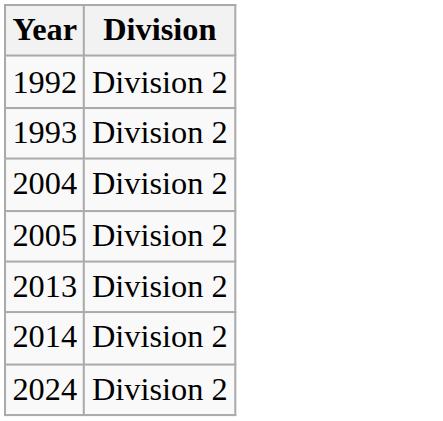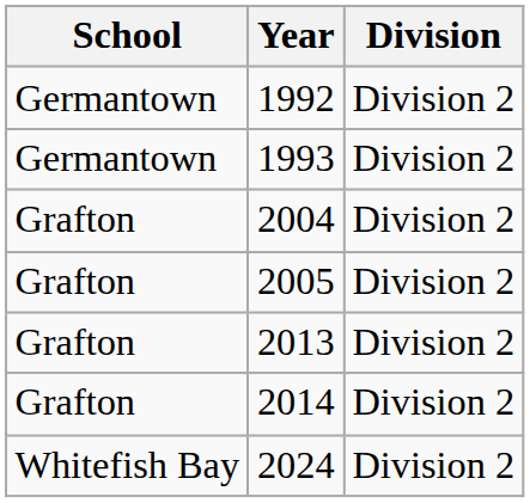+ column: School | Germantown | Germantown | Grafton | Grafton | Grafton | Grafton | Whitefish Bay
